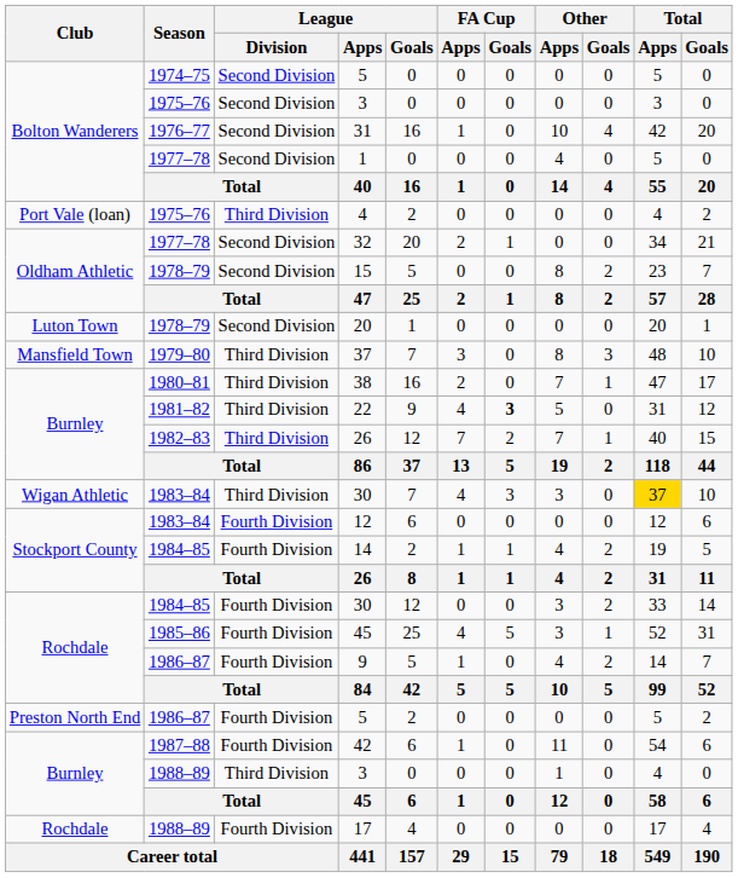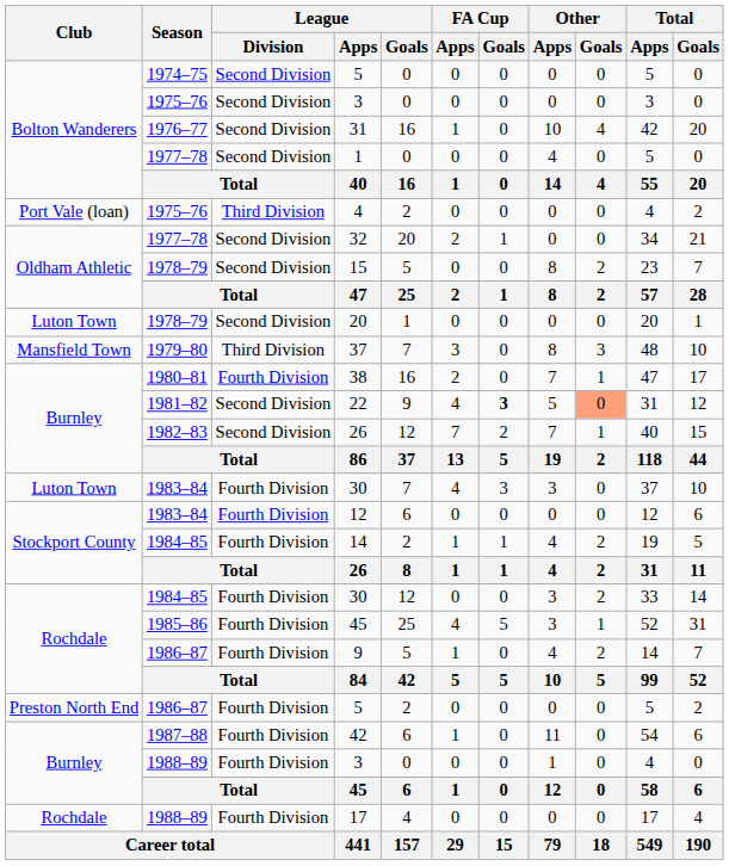38 | League / Division: Third Division -> Fourth Division
22 | League / Division: Third Division -> Second Division
22 | Other / Goals: no background -> lightsalmon background
1982–83 / 26 | League / Division: Third Division -> Second Division
1983–84 / 30 | Club: Wigan Athletic -> Luton Town
1983–84 / 30 | League / Division: Third Division -> Fourth Division
1983–84 / 30 | Total / Apps: gold background -> no background
1988–89 / 3 | League / Division: Third Division -> Fourth Division
